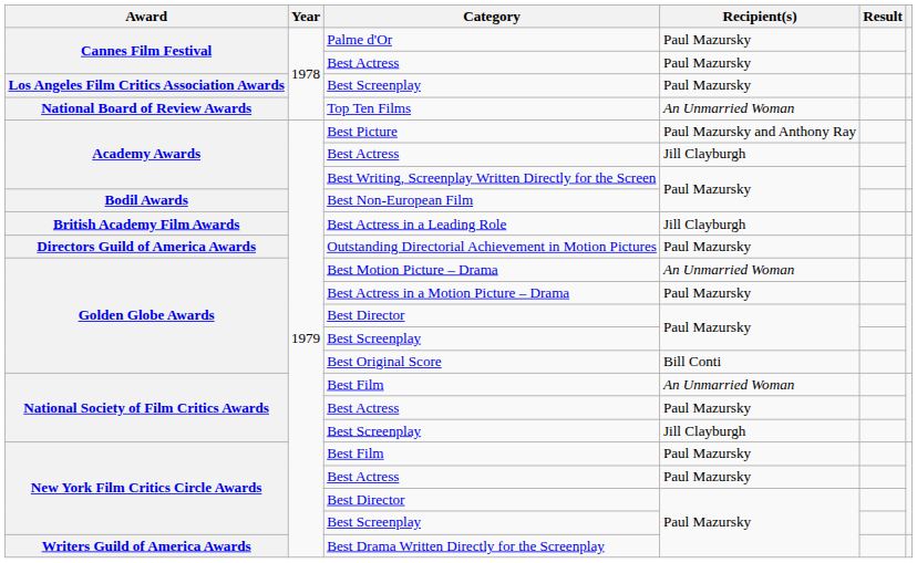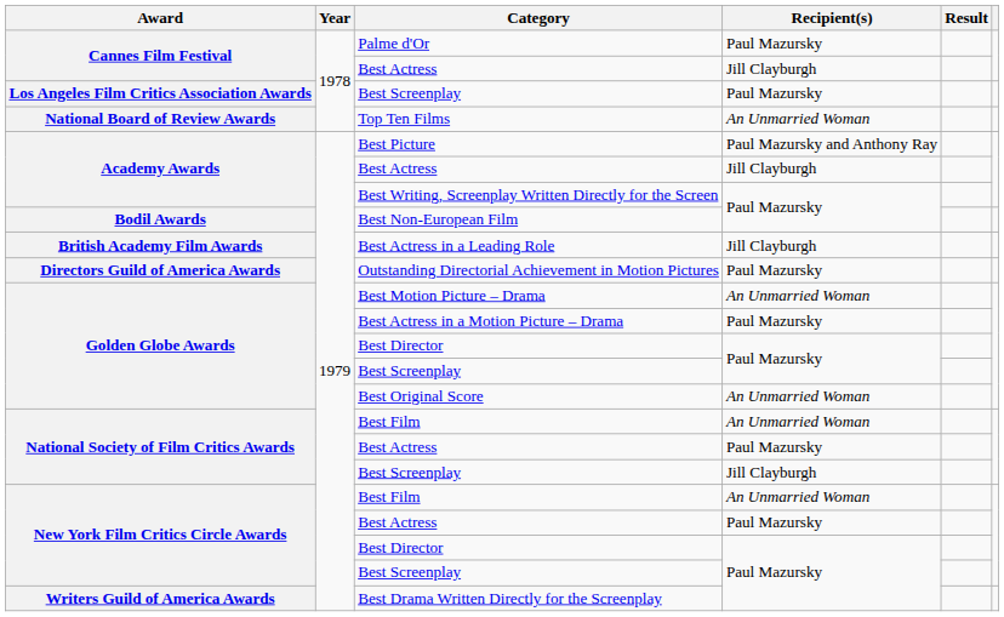Cannes Film Festival / Best Actress | Recipient(s): Paul Mazursky -> Jill Clayburgh
Best Original Score | Recipient(s): Bill Conti -> An Unmarried Woman
New York Film Critics Circle Awards / Best Film | Recipient(s): Paul Mazursky -> An Unmarried Woman
